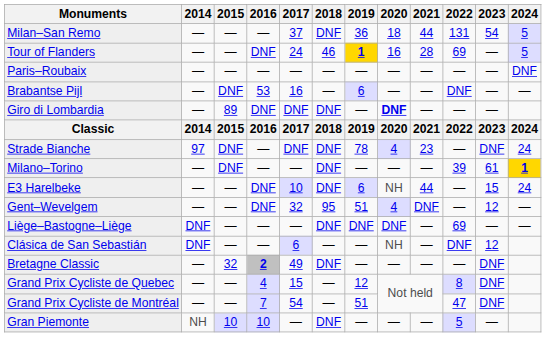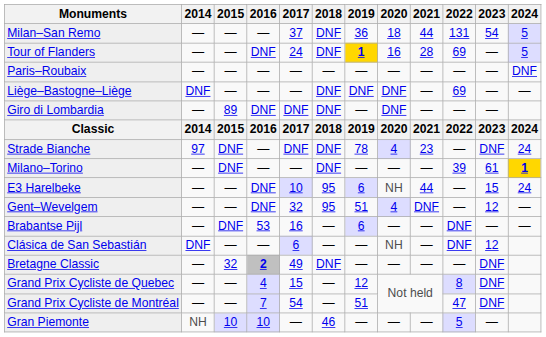Tour of Flanders | 2018: 46 -> DNF
rows swapped: Liège–Bastogne–Liège <-> Brabantse Pijl
Giro di Lombardia | 2020: bold -> normal
E3 Harelbeke | 2018: DNF -> 95
Gran Piemonte | 2018: DNF -> 46
